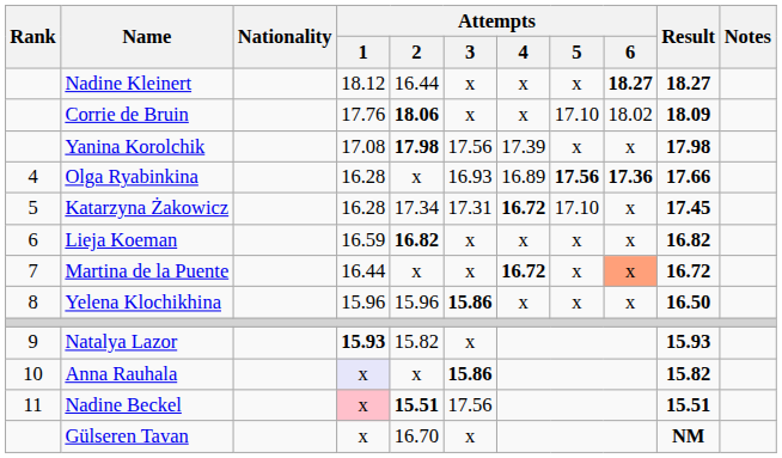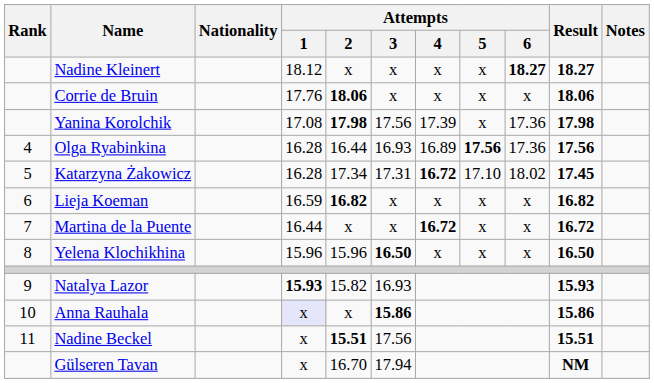Nadine Kleinert | Attempts / 2: 16.44 -> x
Corrie de Bruin | Attempts / 5: 17.10 -> x
Corrie de Bruin | Attempts / 6: 18.02 -> x
Corrie de Bruin | Result: 18.09 -> 18.06
Yanina Korolchik | Attempts / 6: x -> 17.36
Olga Ryabinkina | Attempts / 2: x -> 16.44
Olga Ryabinkina | Attempts / 6: bold -> normal
Olga Ryabinkina | Result: 17.66 -> 17.56
Katarzyna Żakowicz | Attempts / 6: x -> 18.02
Martina de la Puente | Attempts / 6: lightsalmon background -> no background
Yelena Klochikhina | Attempts / 3: 15.86 -> 16.50
Natalya Lazor | Attempts / 3: x -> 16.93
Anna Rauhala | Result: 15.82 -> 15.86
Nadine Beckel | Attempts / 1: pink background -> no background
Gülseren Tavan | Attempts / 3: x -> 17.94
